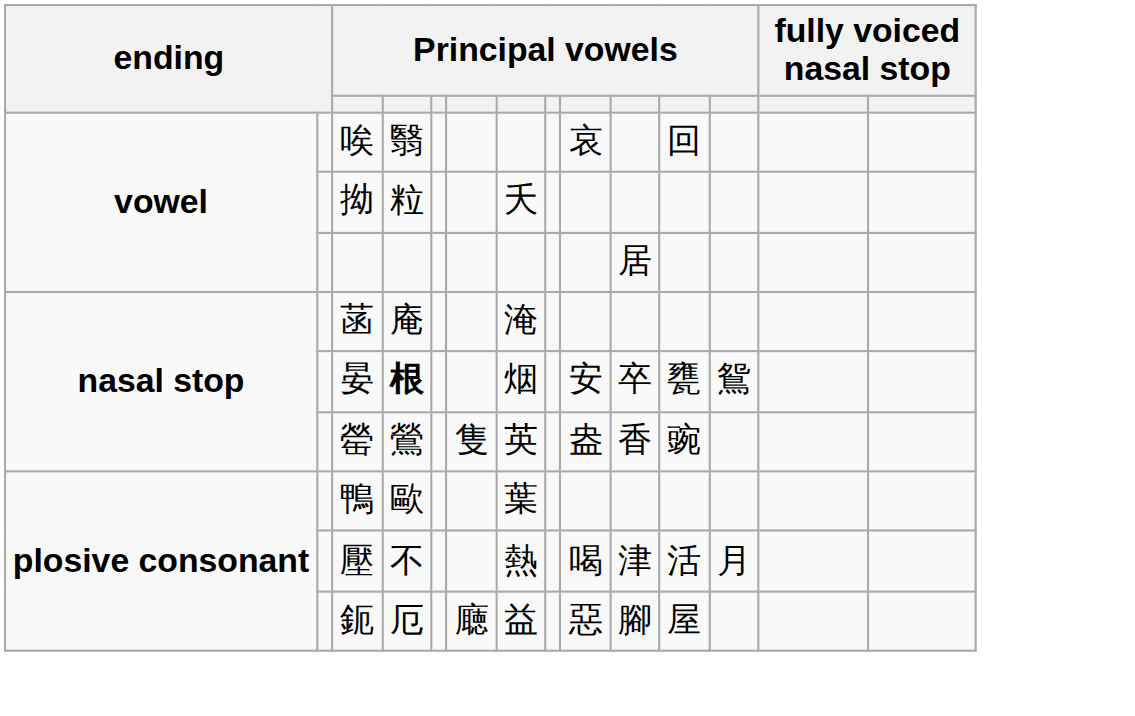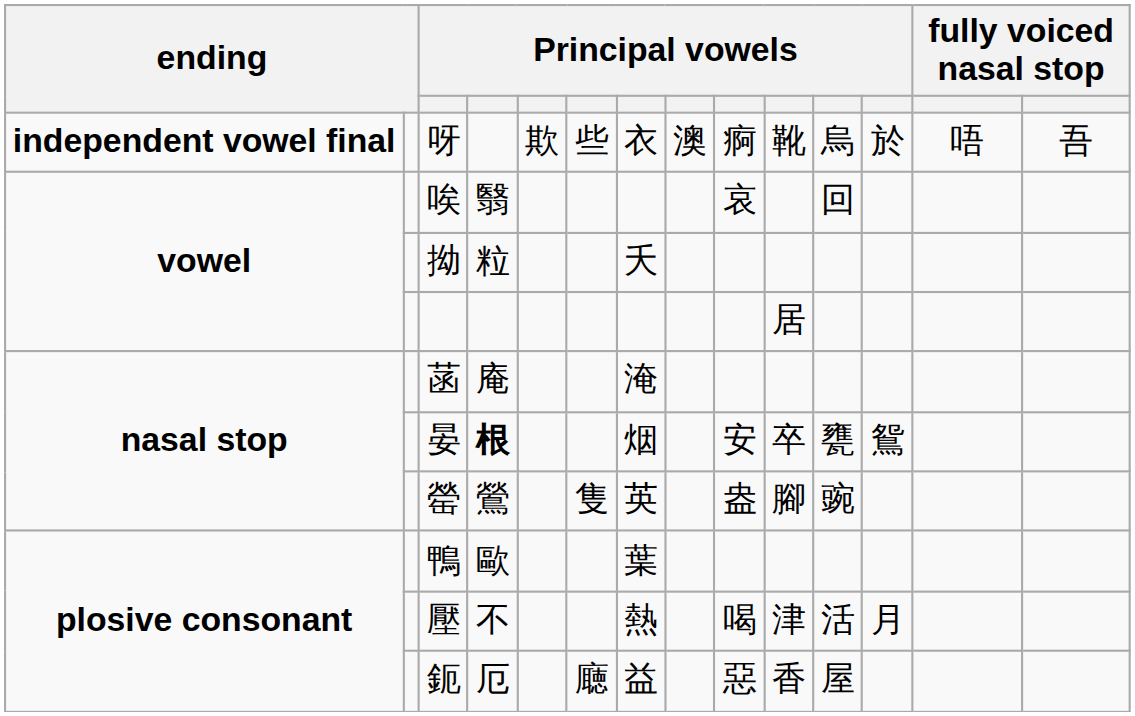+ row: independent vowel final | 呀 | 欺 | 些 | 衣 | 澳 | 痾 | 靴 | 烏 | 於 | 唔 | 吾
罃 | column 10: 香 -> 腳
鈪 | column 10: 腳 -> 香
